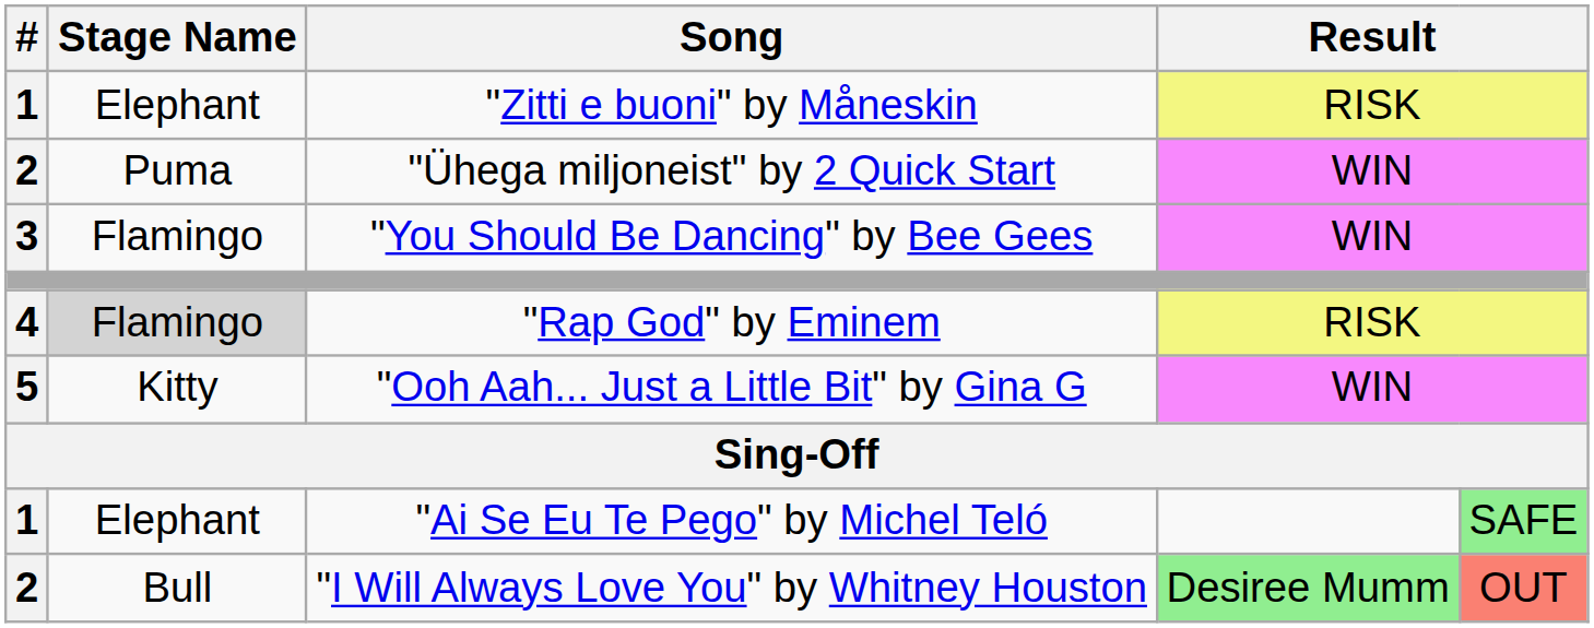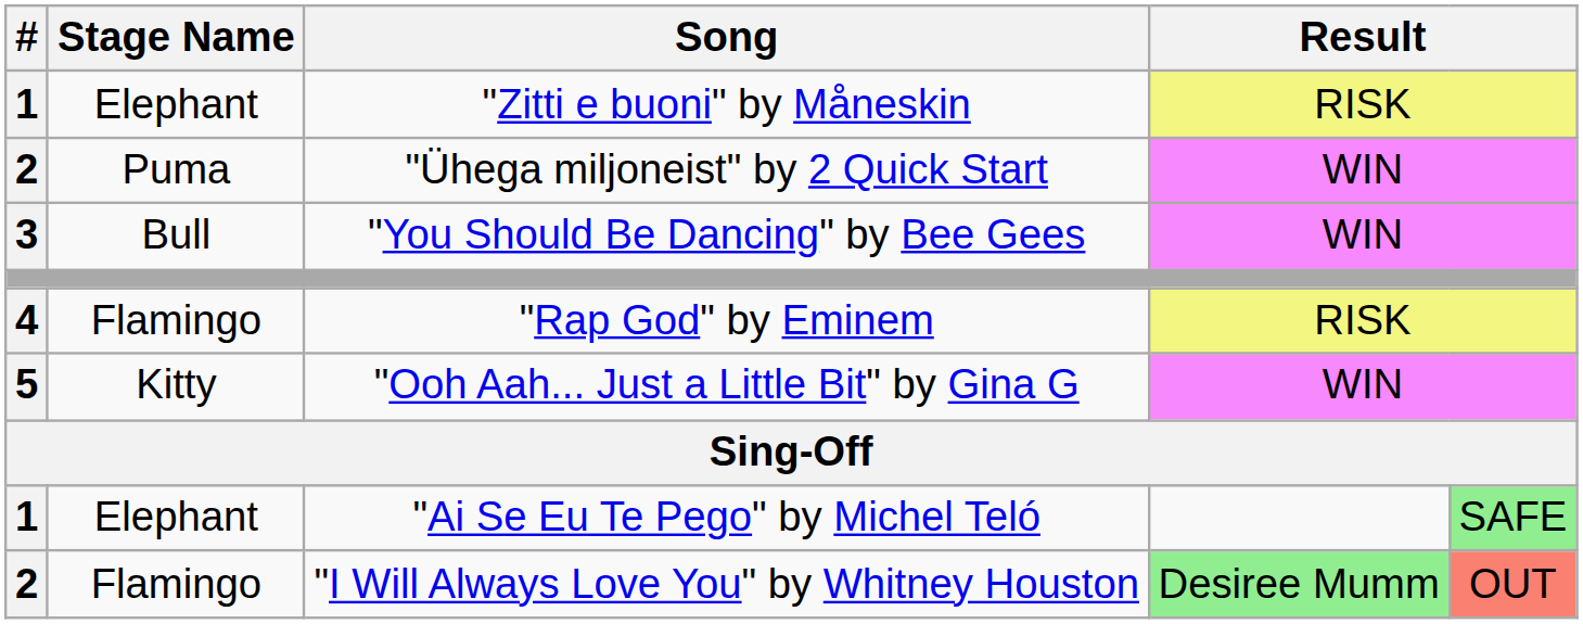"You Should Be Dancing" by Bee Gees | Stage Name: Flamingo -> Bull
"Rap God" by Eminem | Stage Name: lightgrey background -> no background
"I Will Always Love You" by Whitney Houston | Stage Name: Bull -> Flamingo
